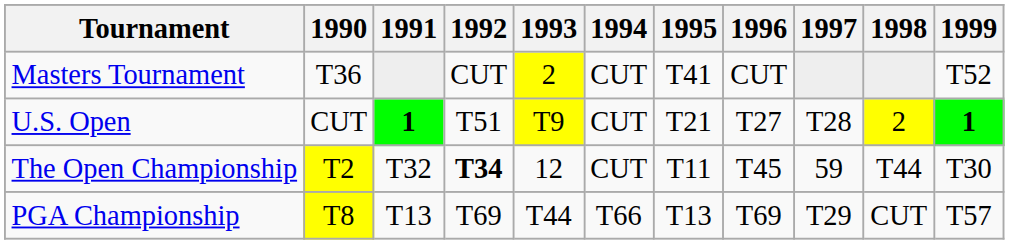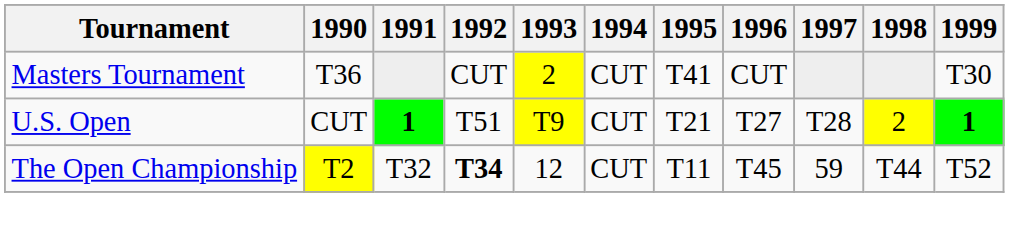Masters Tournament | 1999: T52 -> T30
The Open Championship | 1999: T30 -> T52
- row: PGA Championship | T8 | T13 | T69 | T44 | T66 | T13 | T69 | T29 | CUT | T57
